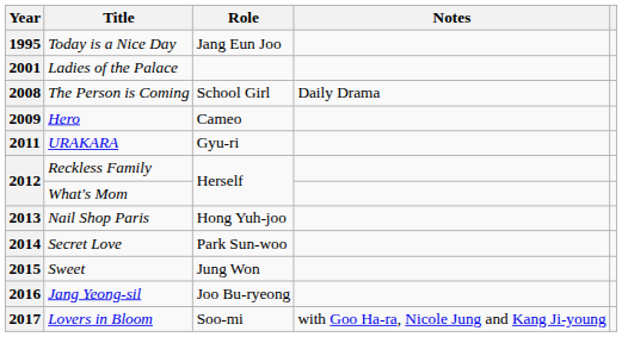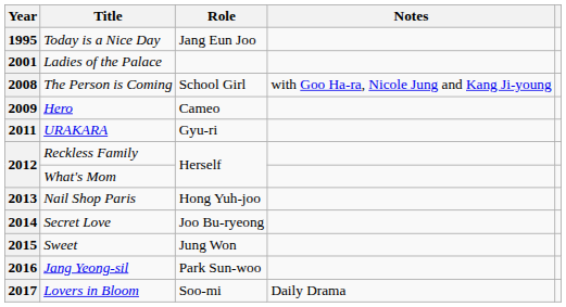2008 | Notes: Daily Drama -> with Goo Ha-ra, Nicole Jung and Kang Ji-young
2014 | Role: Park Sun-woo -> Joo Bu-ryeong
2016 | Role: Joo Bu-ryeong -> Park Sun-woo
2017 | Notes: with Goo Ha-ra, Nicole Jung and Kang Ji-young -> Daily Drama
